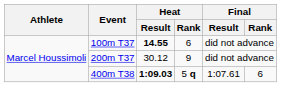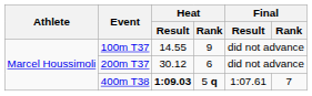100m T37 | Heat / Result: bold -> normal
100m T37 | Heat / Rank: 6 -> 9
200m T37 | Heat / Rank: 9 -> 6
400m T38 | Final / Rank: 6 -> 7
